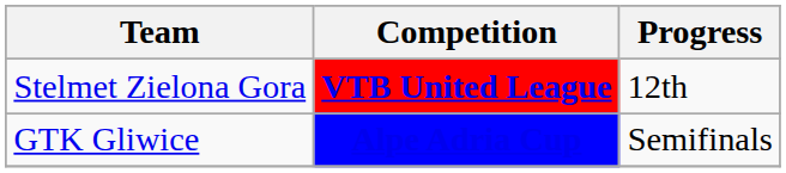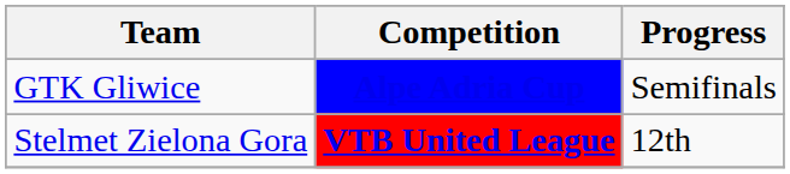rows swapped: Stelmet Zielona Gora <-> GTK Gliwice
